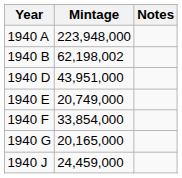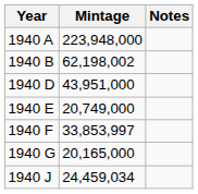1940 F | Mintage: 33,854,000 -> 33,853,997
1940 J | Mintage: 24,459,000 -> 24,459,034
